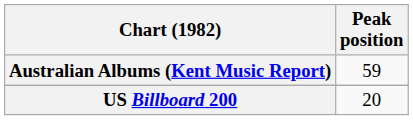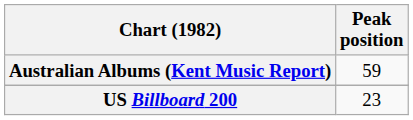US Billboard 200 | Peak position: 20 -> 23
